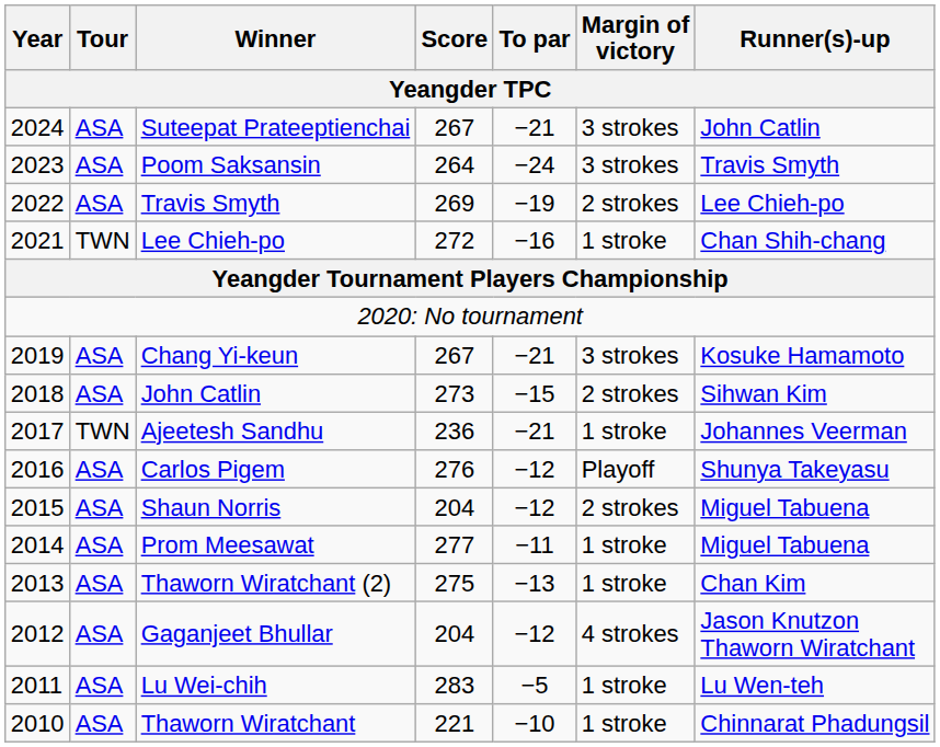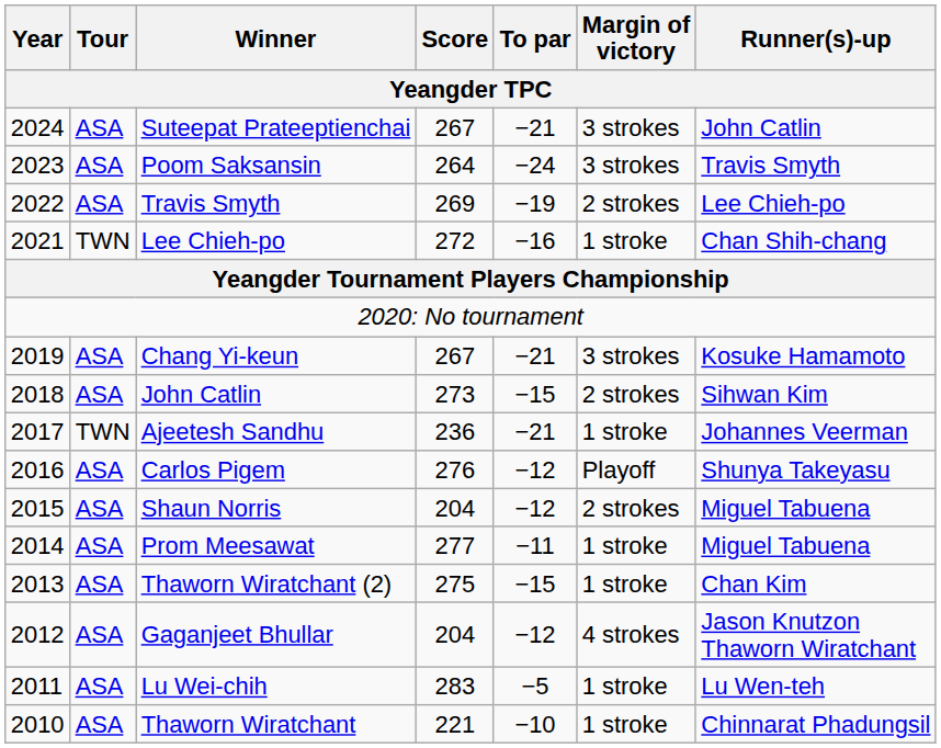Thaworn Wiratchant (2) | To par: −13 -> −15
